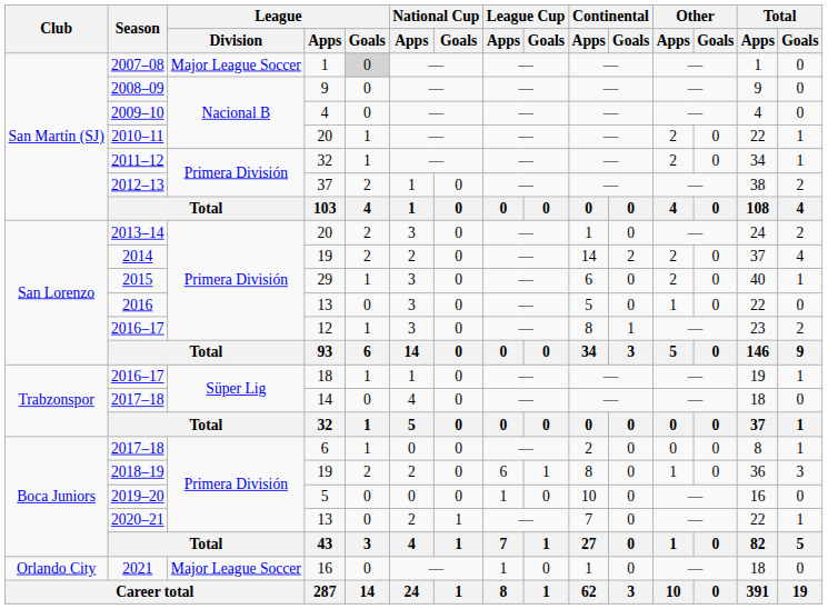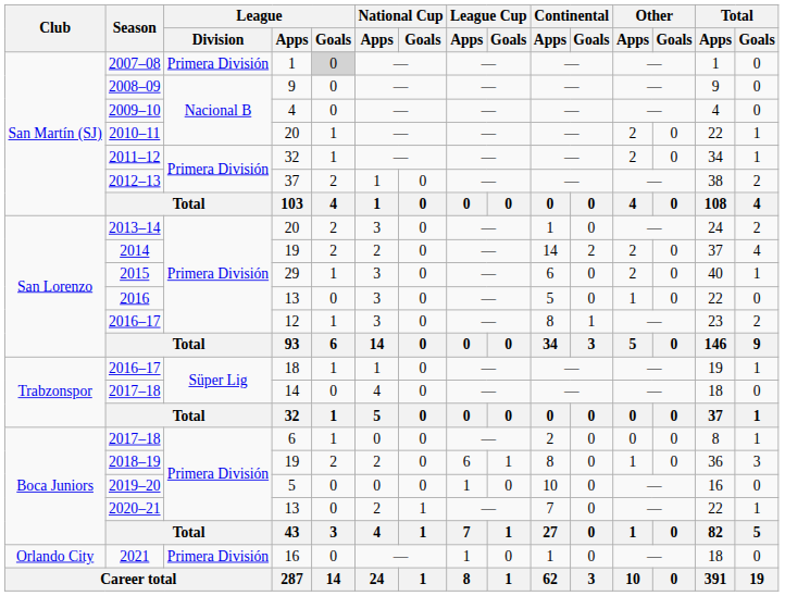2007–08 | League / Division: Major League Soccer -> Primera División
2021 | League / Division: Major League Soccer -> Primera División
